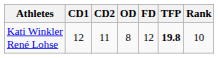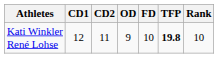Kati Winkler René Lohse | OD: 8 -> 9
Kati Winkler René Lohse | FD: 12 -> 10
